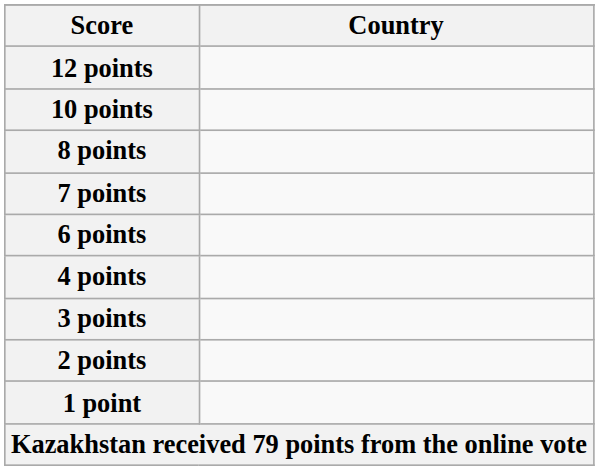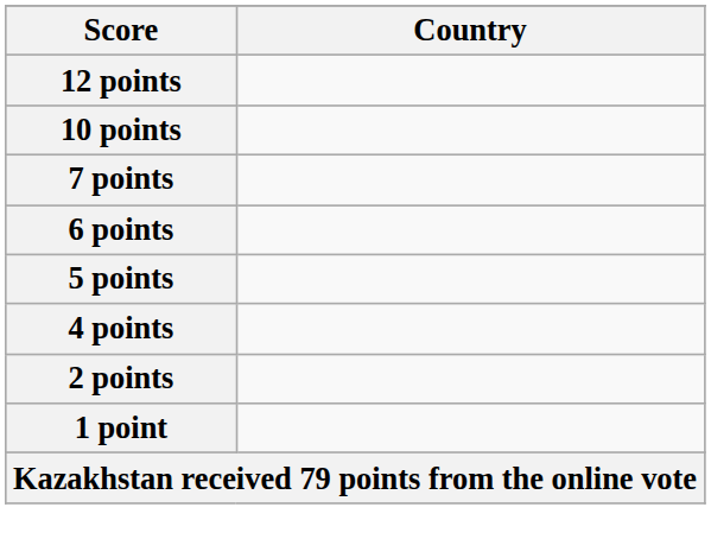- row: 8 points
+ row: 5 points
- row: 3 points
